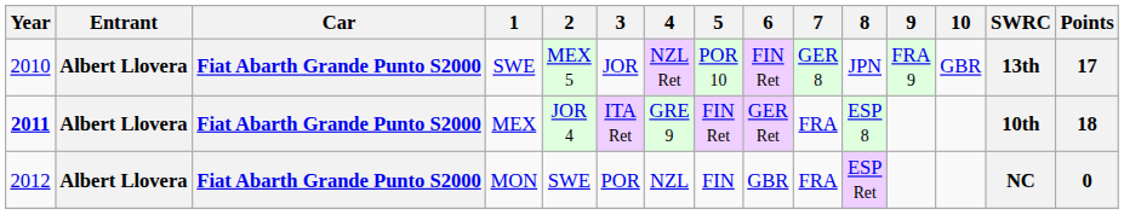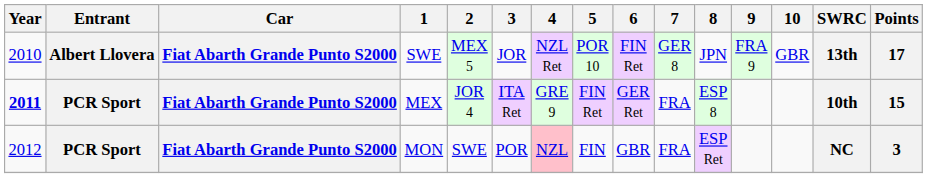MEX | Entrant: Albert Llovera -> PCR Sport
MEX | Points: 18 -> 15
MON | Entrant: Albert Llovera -> PCR Sport
MON | 4: no background -> pink background
MON | Points: 0 -> 3
